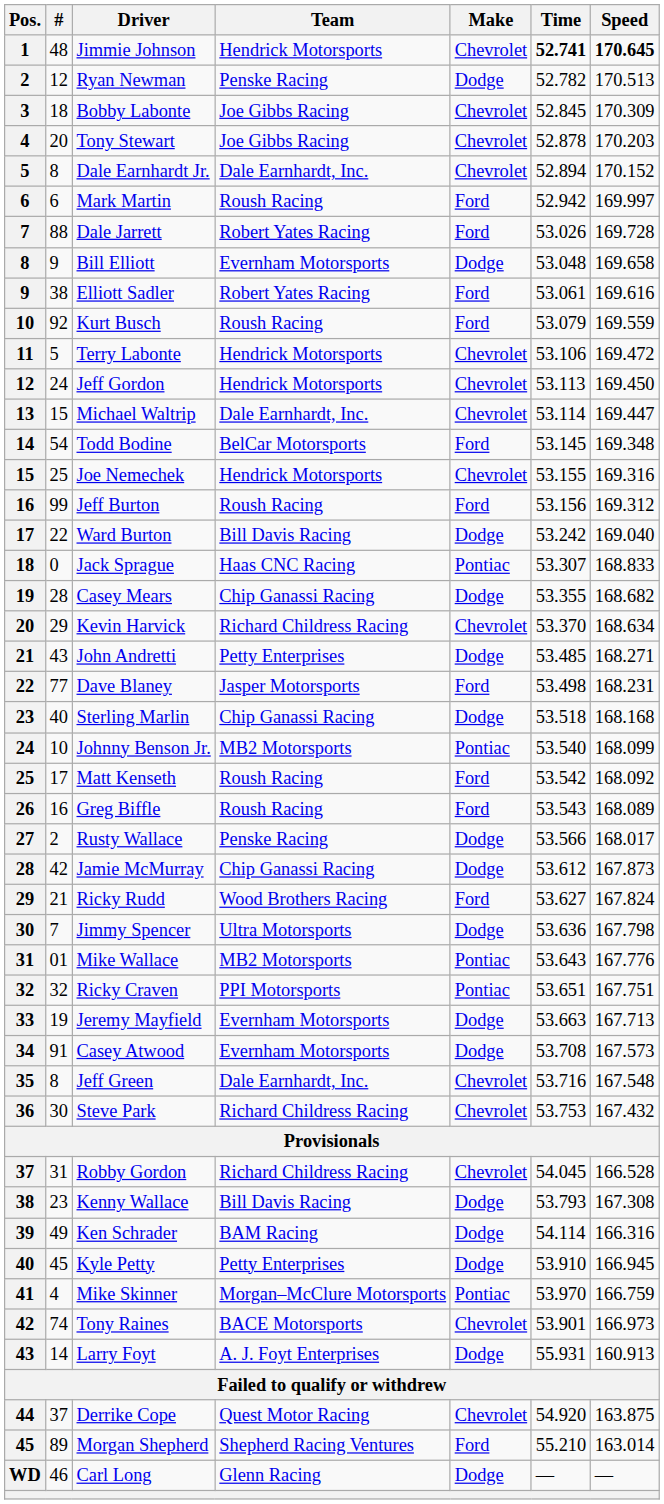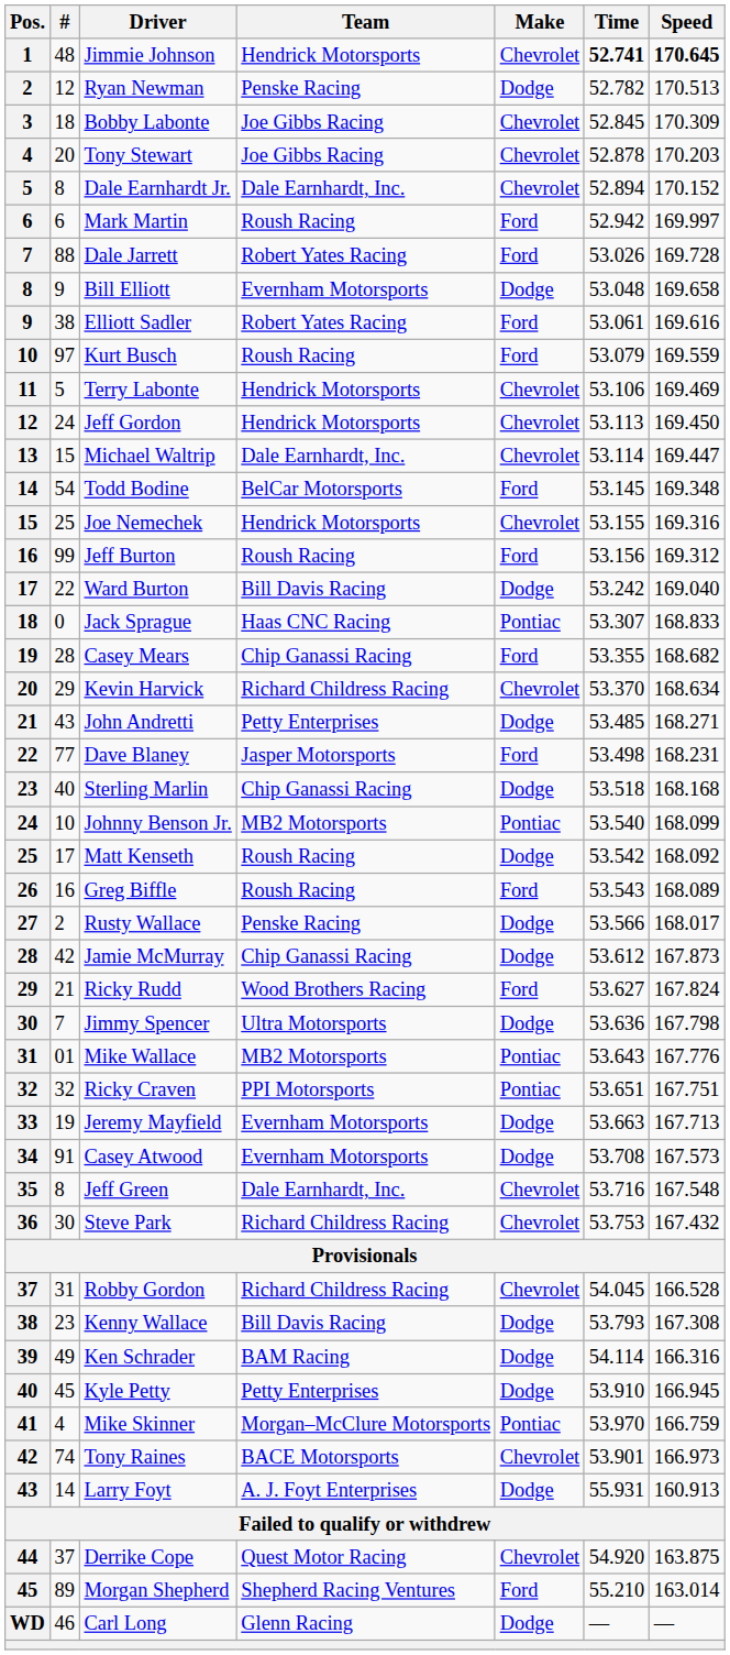Kurt Busch | #: 92 -> 97
Terry Labonte | Speed: 169.472 -> 169.469
Casey Mears | Make: Dodge -> Ford
Matt Kenseth | Make: Ford -> Dodge
